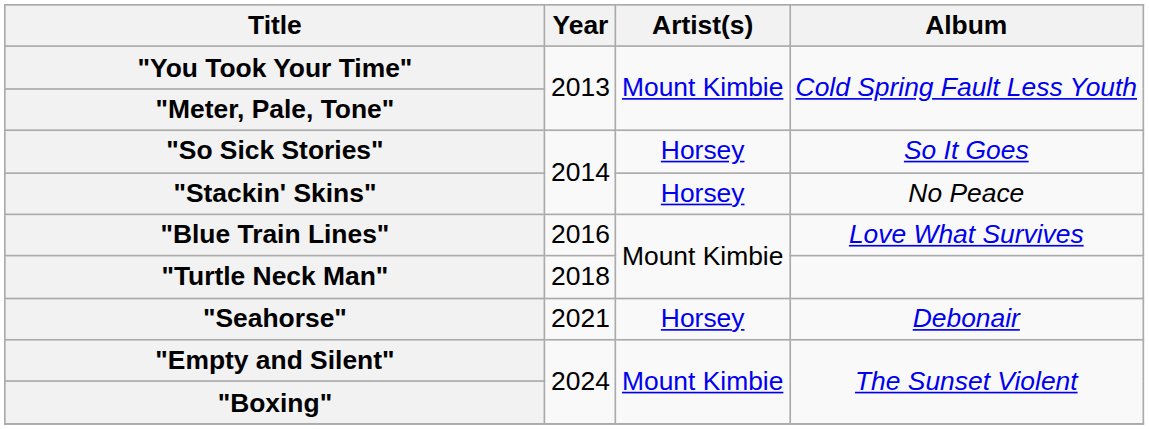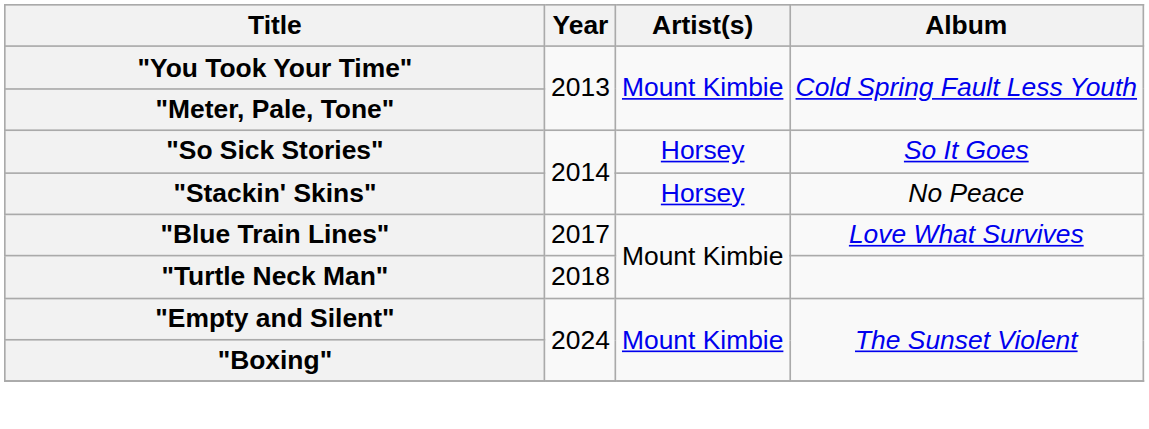"Blue Train Lines" | Year: 2016 -> 2017
- row: "Seahorse" | 2021 | Horsey | Debonair
